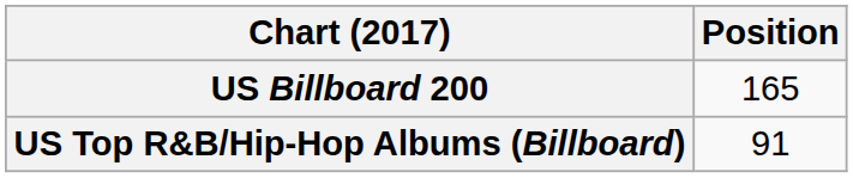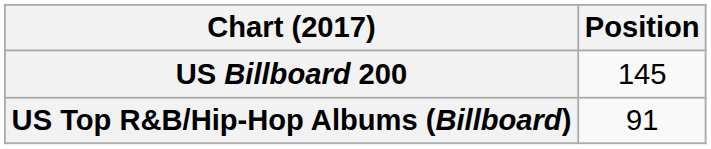US Billboard 200 | Position: 165 -> 145
